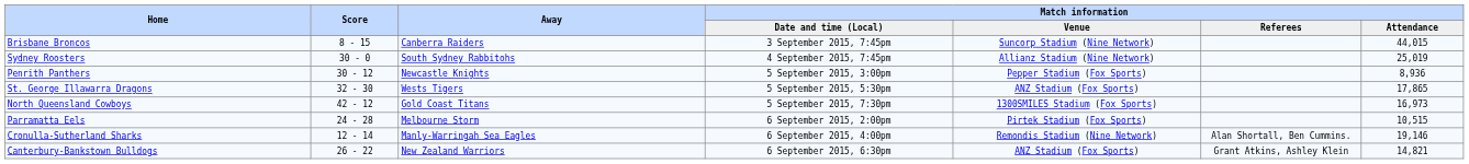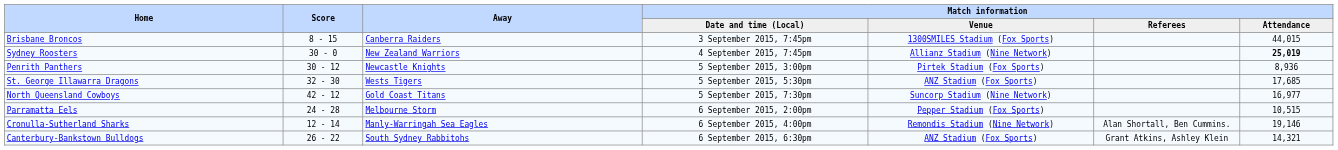Brisbane Broncos | Match information / Venue: Suncorp Stadium (Nine Network) -> 1300SMILES Stadium (Fox Sports)
Sydney Roosters | Away: South Sydney Rabbitohs -> New Zealand Warriors
Sydney Roosters | Match information / Attendance: normal -> bold
Penrith Panthers | Match information / Venue: Pepper Stadium (Fox Sports) -> Pirtek Stadium (Fox Sports)
St. George Illawarra Dragons | Match information / Attendance: 17,865 -> 17,685
North Queensland Cowboys | Match information / Venue: 1300SMILES Stadium (Fox Sports) -> Suncorp Stadium (Nine Network)
North Queensland Cowboys | Match information / Attendance: 16,973 -> 16,977
Parramatta Eels | Match information / Venue: Pirtek Stadium (Fox Sports) -> Pepper Stadium (Fox Sports)
Canterbury-Bankstown Bulldogs | Away: New Zealand Warriors -> South Sydney Rabbitohs
Canterbury-Bankstown Bulldogs | Match information / Attendance: 14,821 -> 14,321
